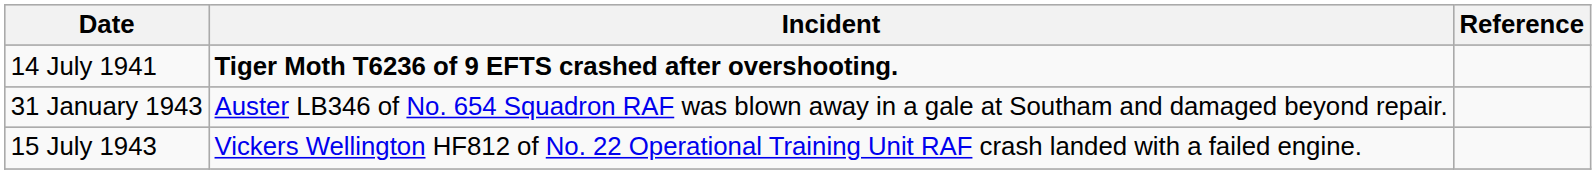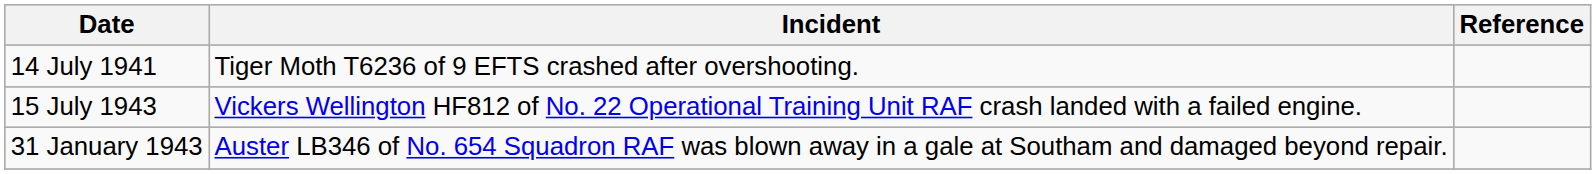14 July 1941 | Incident: bold -> normal
rows swapped: 31 January 1943 <-> 15 July 1943
